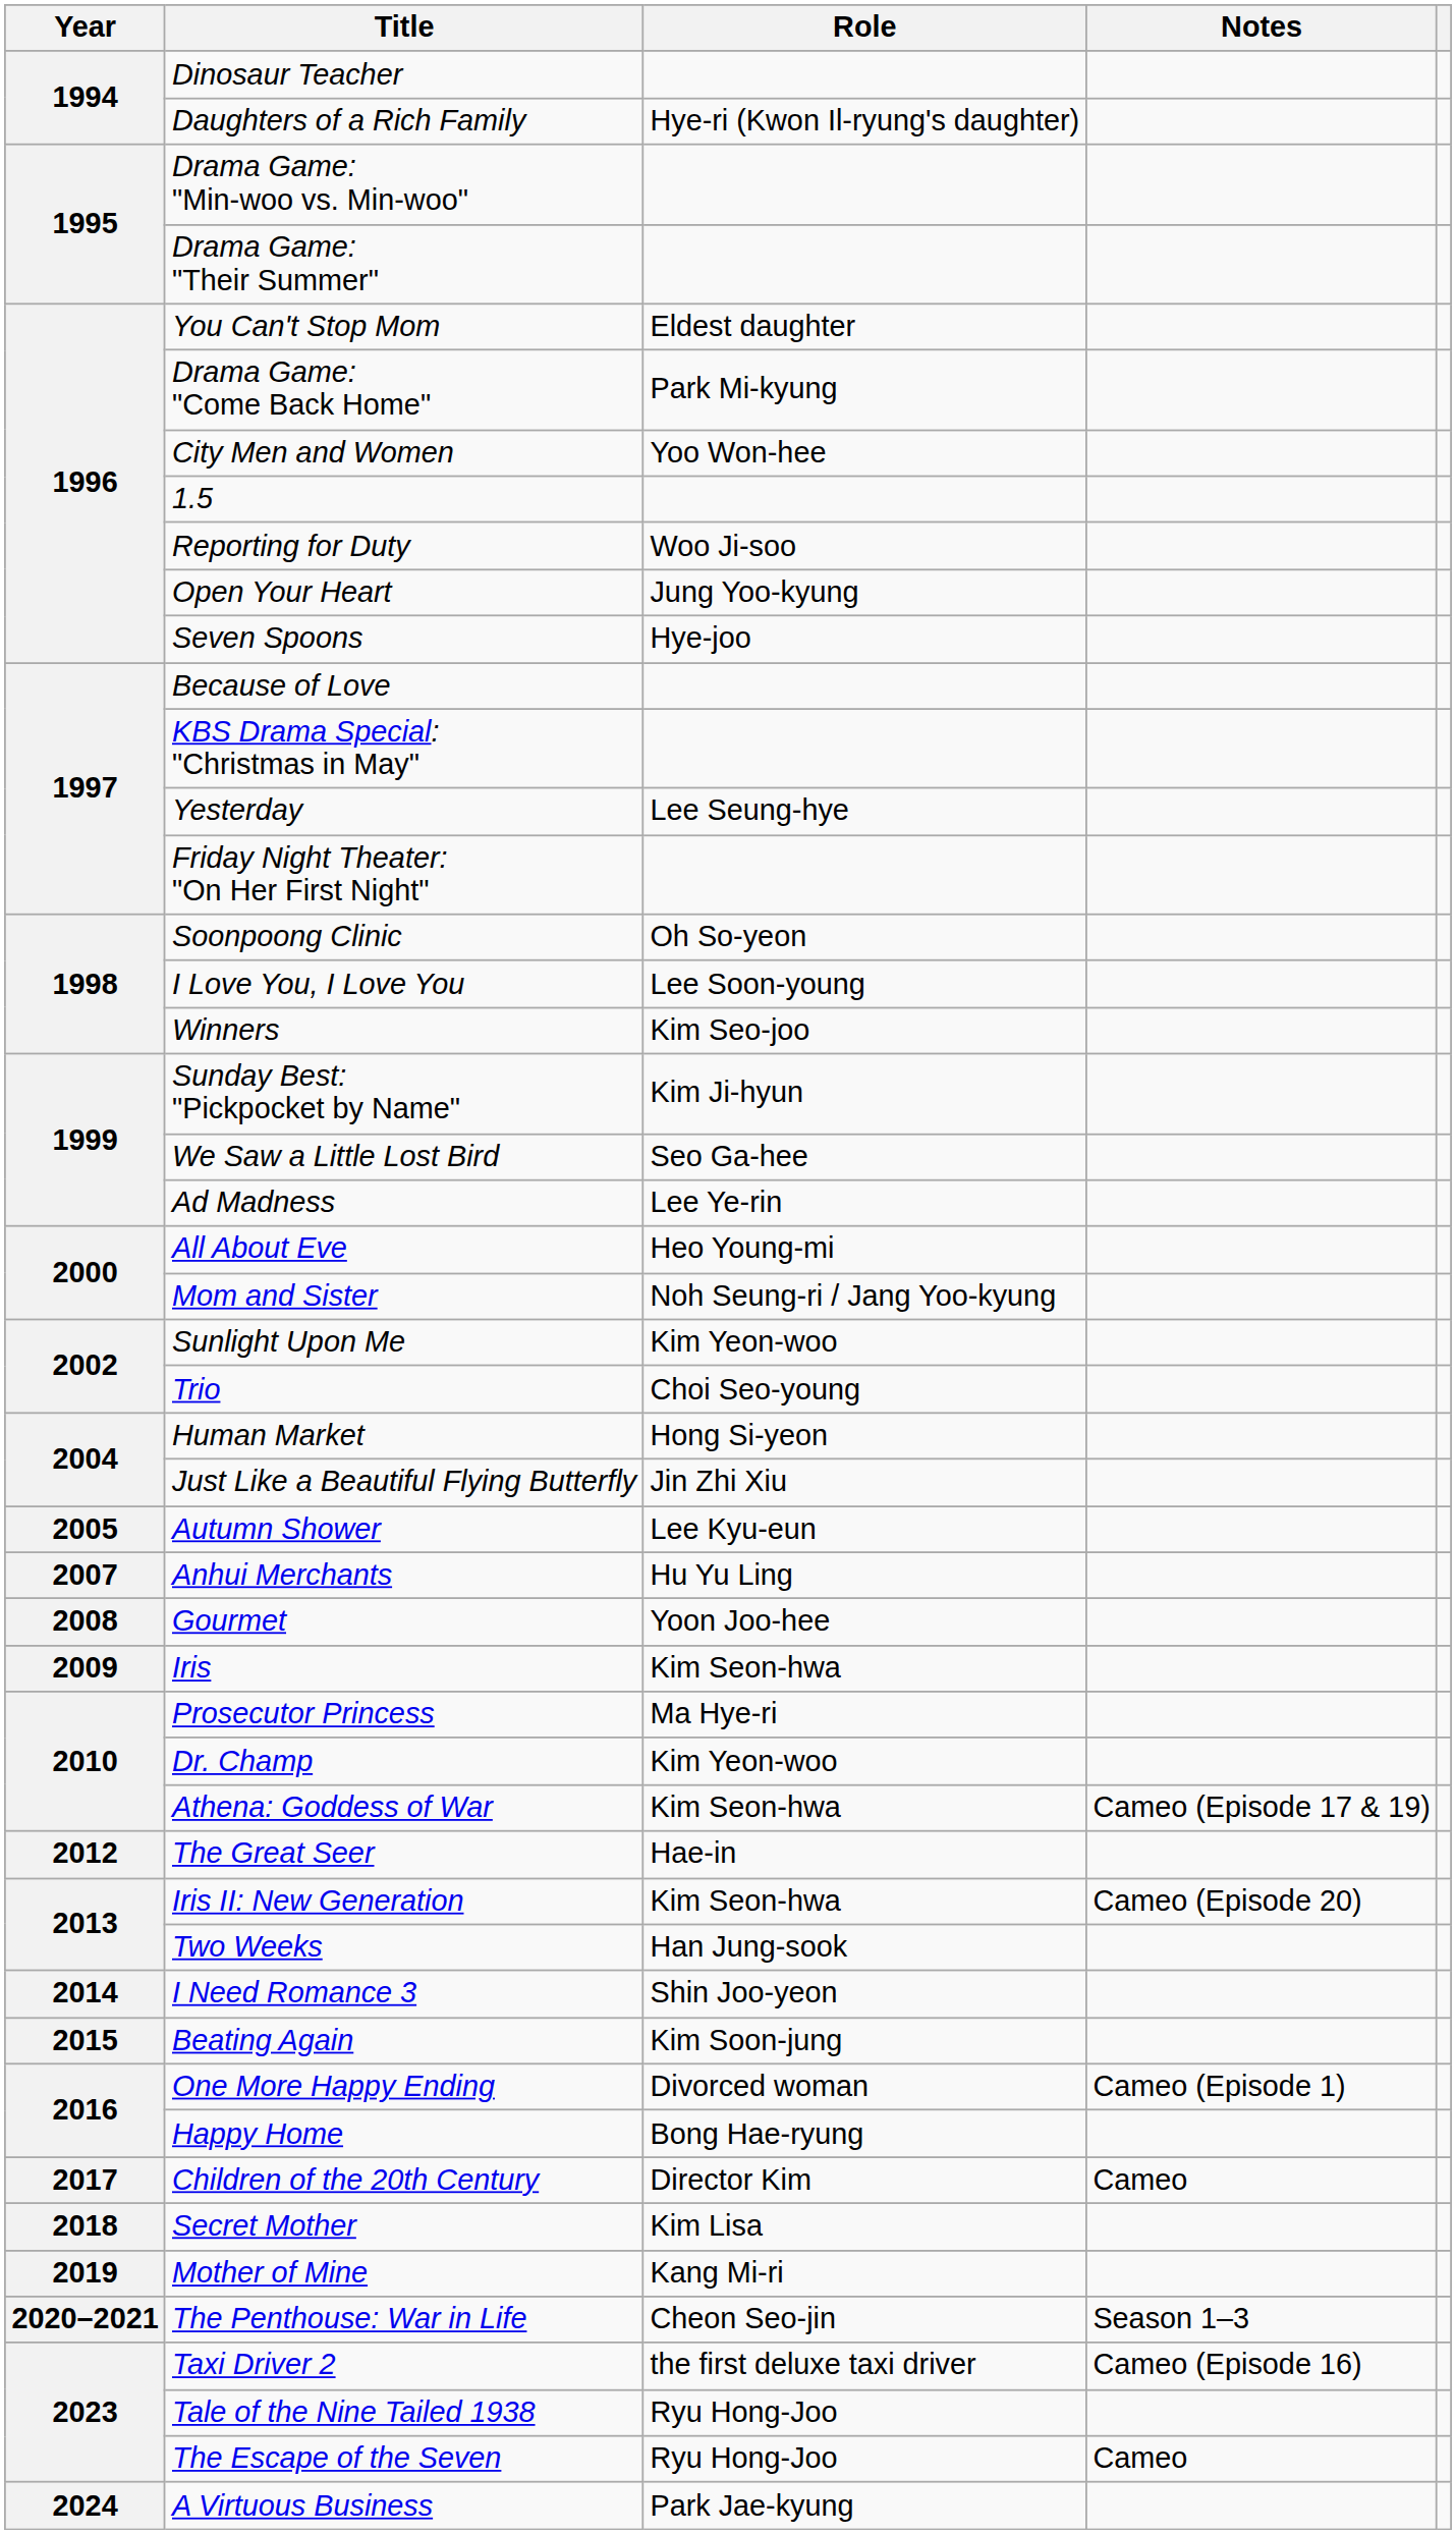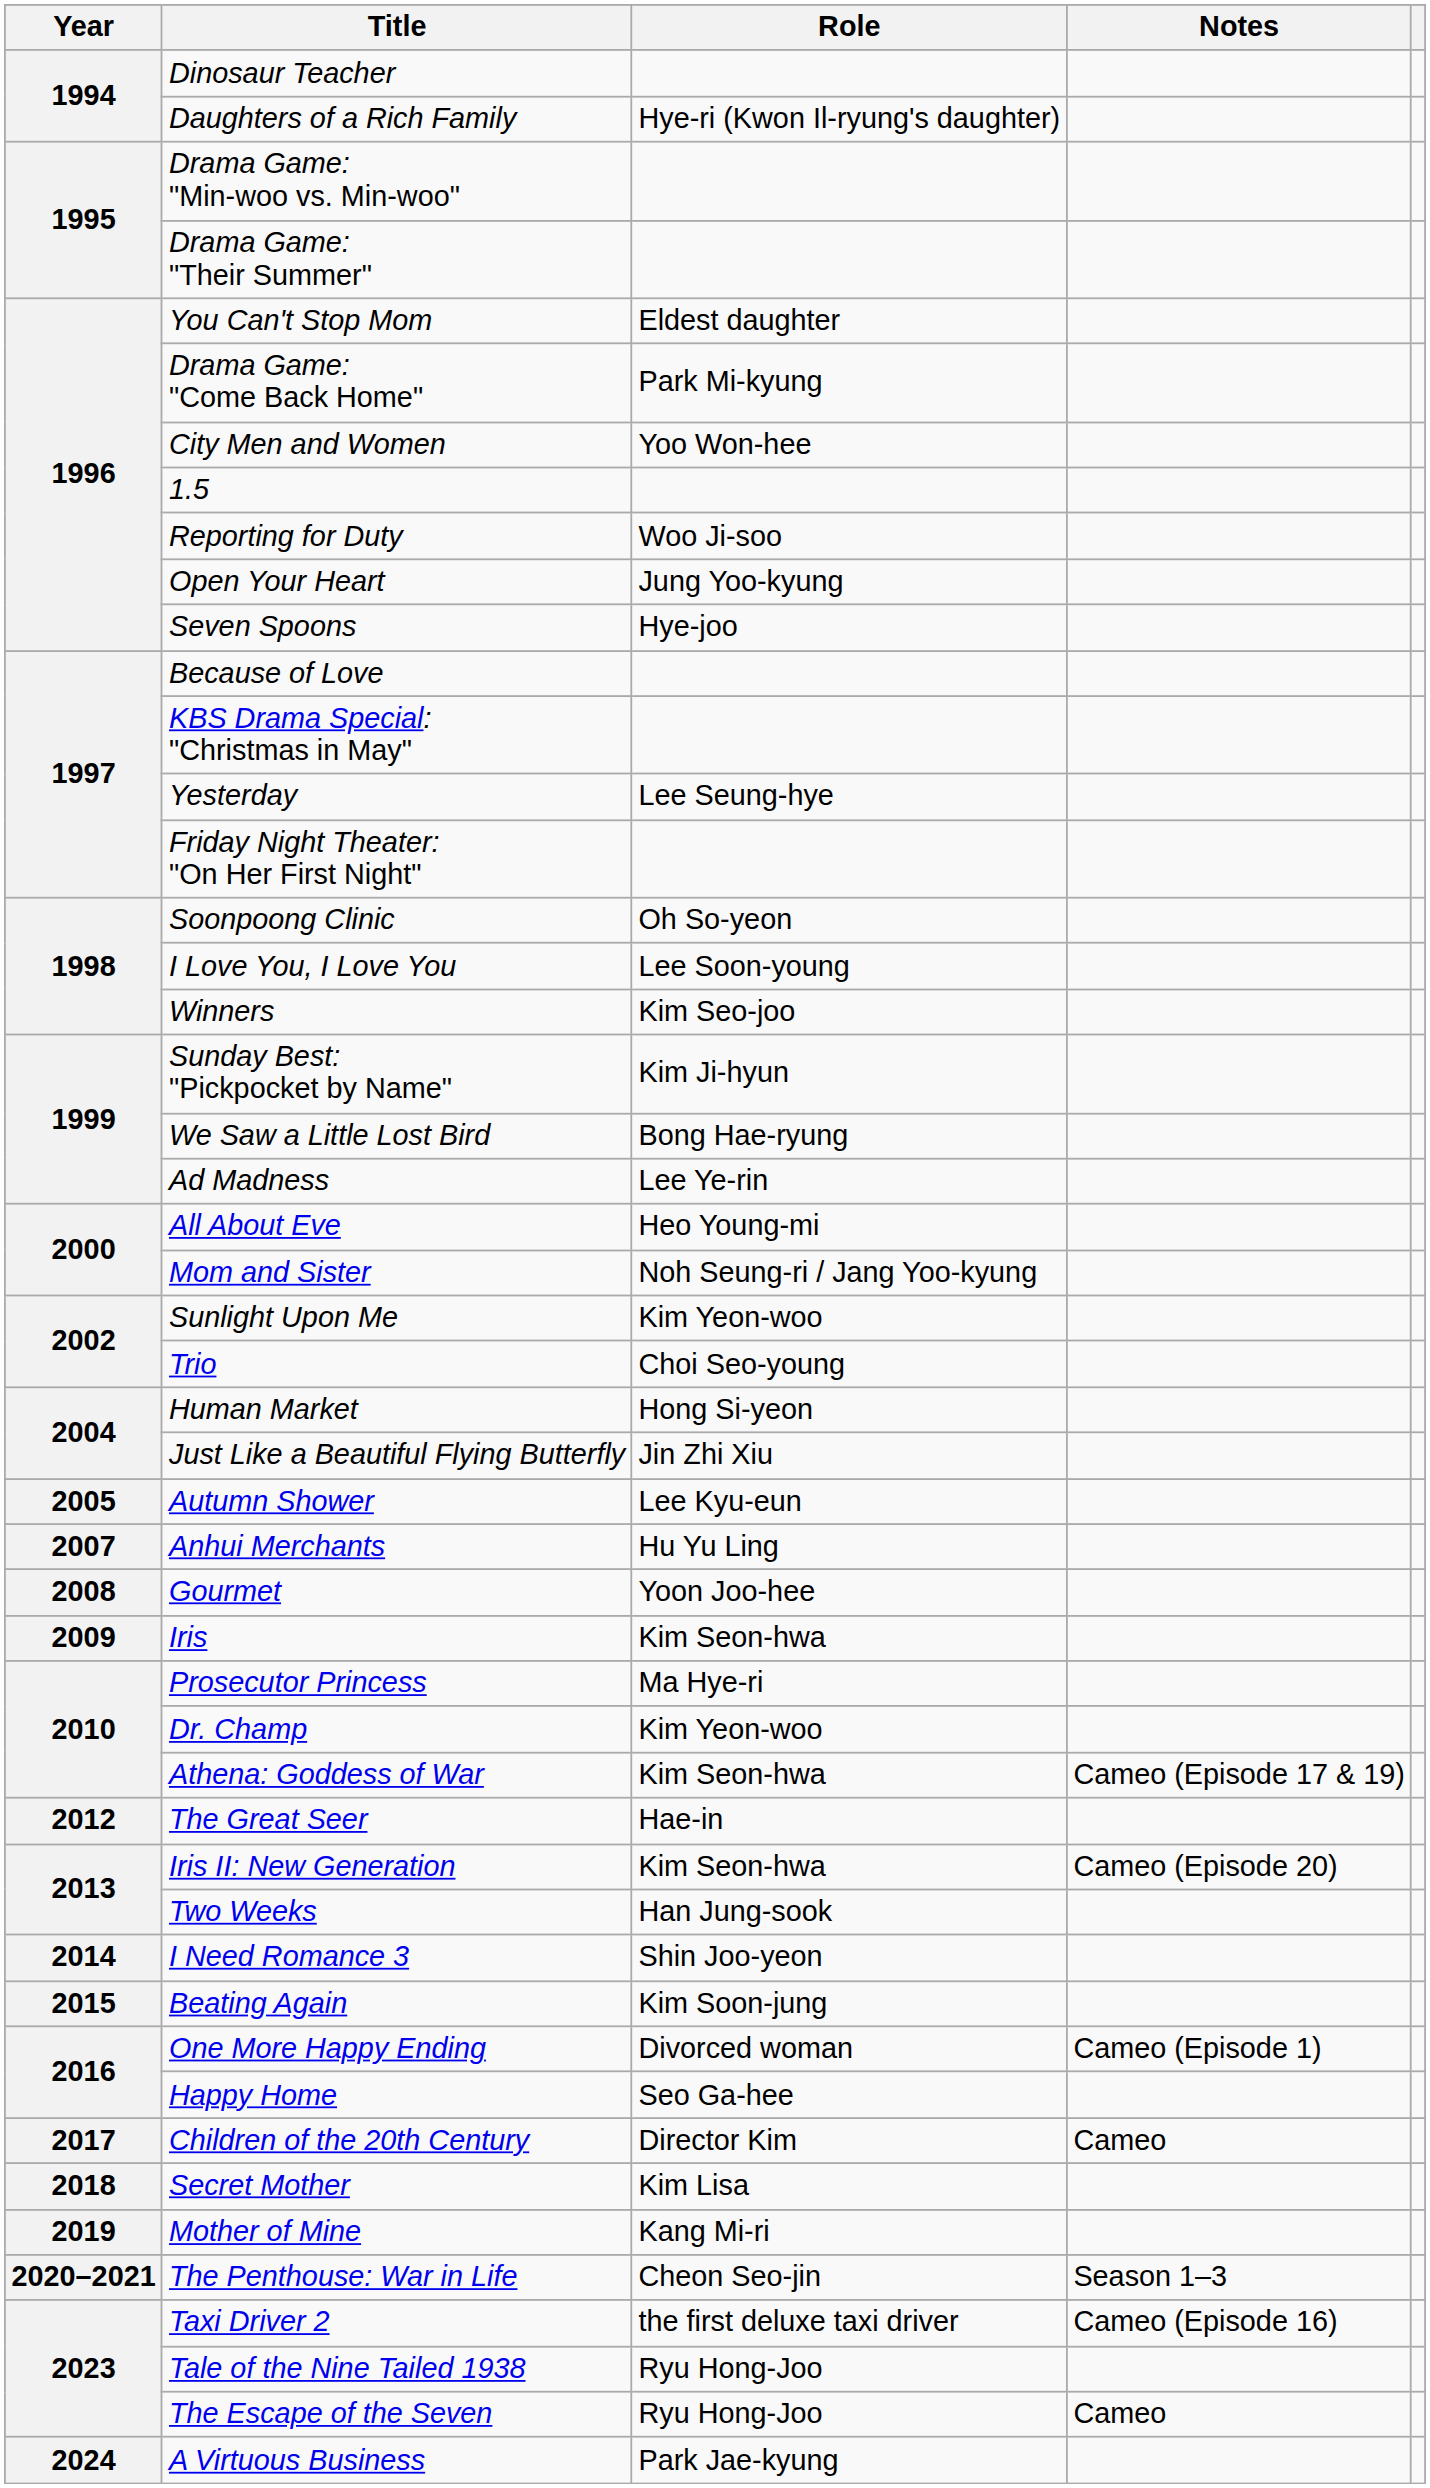We Saw a Little Lost Bird | Role: Seo Ga-hee -> Bong Hae-ryung
Happy Home | Role: Bong Hae-ryung -> Seo Ga-hee
